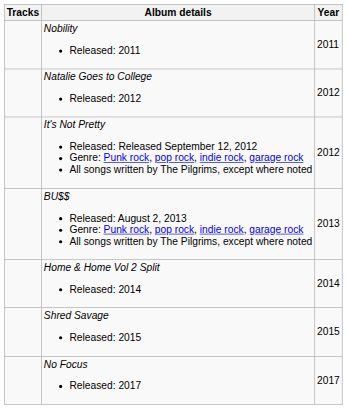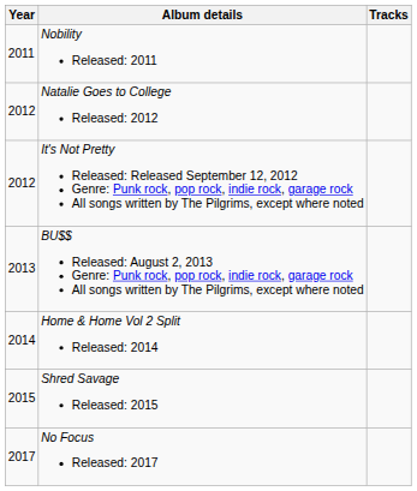columns swapped: Year <-> Tracks
